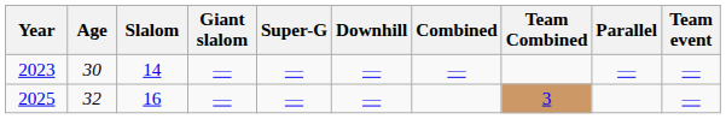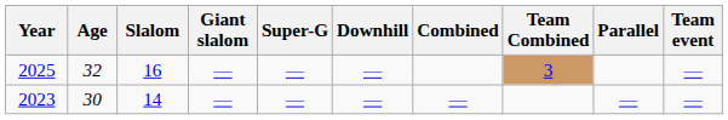rows swapped: 2023 <-> 2025
